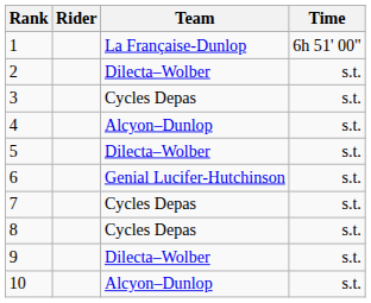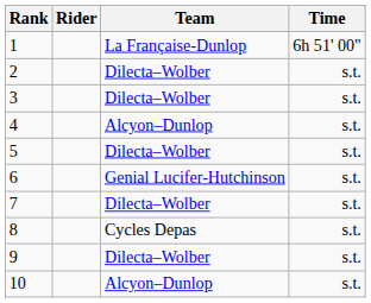3 | Team: Cycles Depas -> Dilecta–Wolber
7 | Team: Cycles Depas -> Dilecta–Wolber
